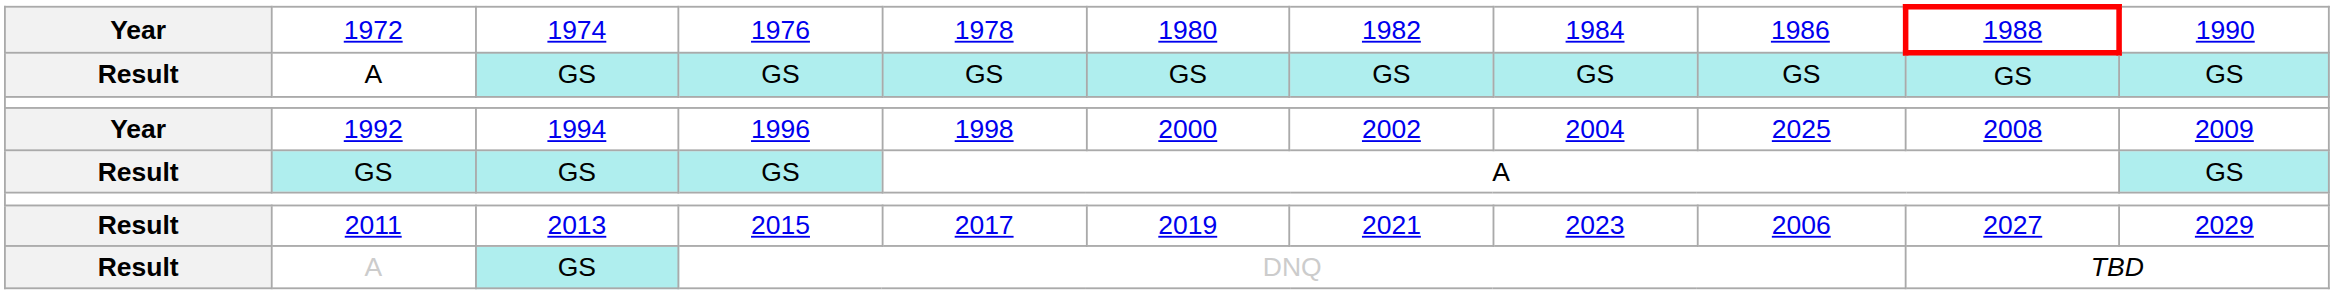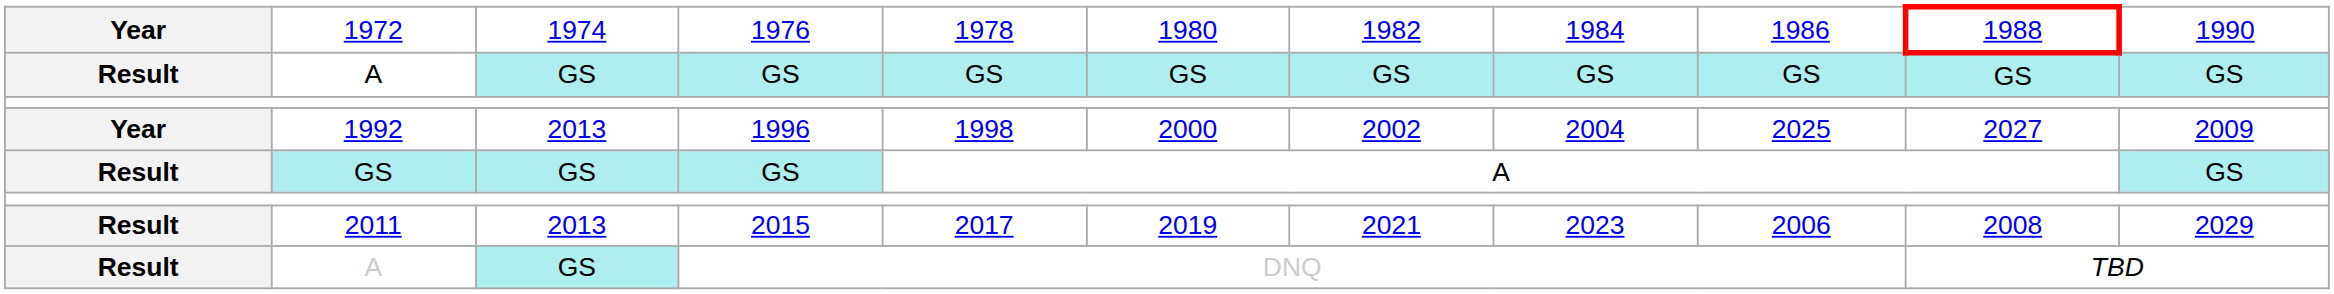1992 | column 3: 1994 -> 2013
1992 | column 10: 2008 -> 2027
2011 | column 10: 2027 -> 2008
